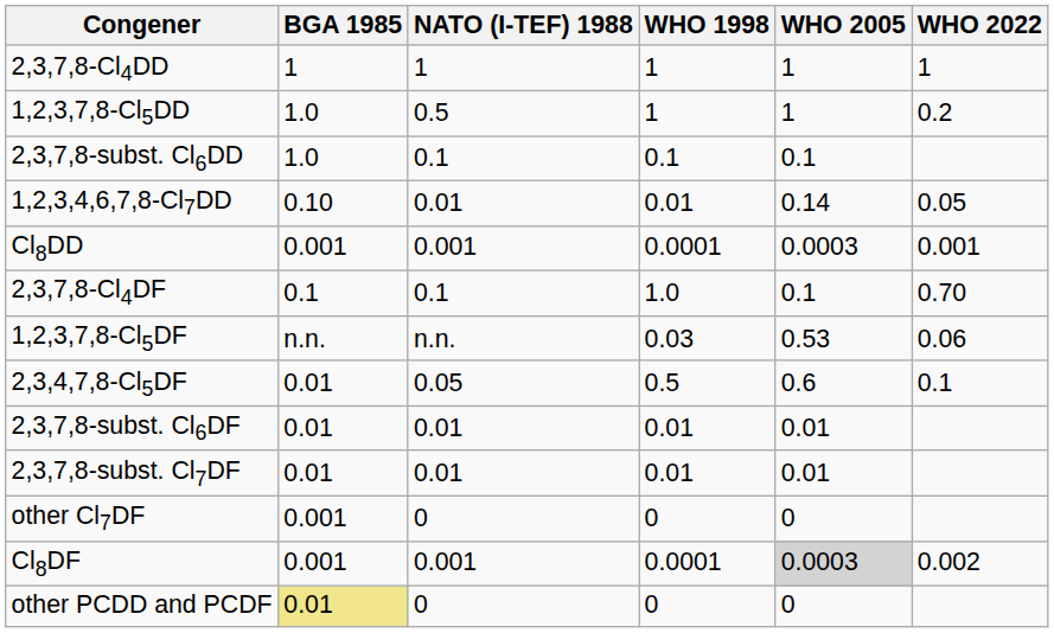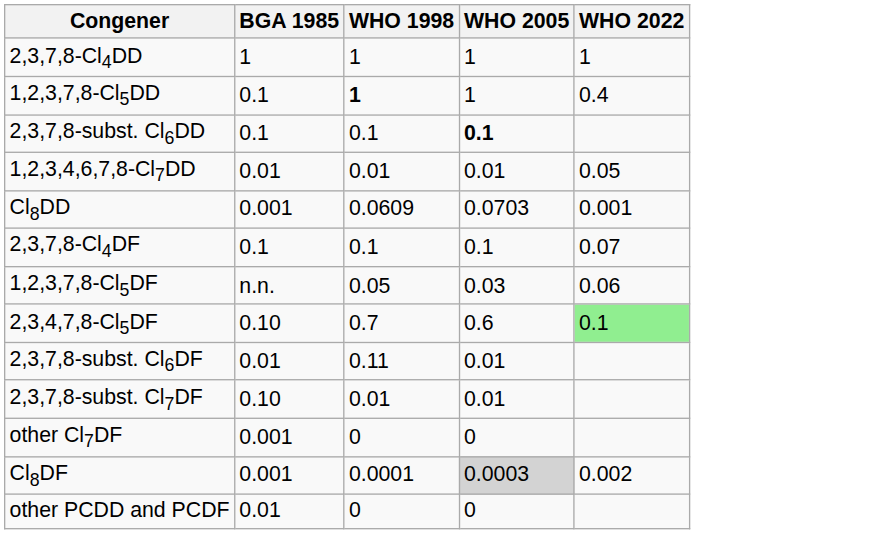- column: NATO (I-TEF) 1988 | 1 | 0.5 | 0.1 | 0.01 | 0.001 | 0.1 | n.n. | 0.05 | 0.01 | 0.01 | 0 | 0.001 | 0
1,2,3,7,8-Cl5DD | BGA 1985: 1.0 -> 0.1
1,2,3,7,8-Cl5DD | WHO 1998: normal -> bold
1,2,3,7,8-Cl5DD | WHO 2022: 0.2 -> 0.4
2,3,7,8-subst. Cl6DD | BGA 1985: 1.0 -> 0.1
2,3,7,8-subst. Cl6DD | WHO 2005: normal -> bold
1,2,3,4,6,7,8-Cl7DD | BGA 1985: 0.10 -> 0.01
1,2,3,4,6,7,8-Cl7DD | WHO 2005: 0.14 -> 0.01
Cl8DD | WHO 1998: 0.0001 -> 0.0609
Cl8DD | WHO 2005: 0.0003 -> 0.0703
2,3,7,8-Cl4DF | WHO 1998: 1.0 -> 0.1
2,3,7,8-Cl4DF | WHO 2022: 0.70 -> 0.07
1,2,3,7,8-Cl5DF | WHO 1998: 0.03 -> 0.05
1,2,3,7,8-Cl5DF | WHO 2005: 0.53 -> 0.03
2,3,4,7,8-Cl5DF | BGA 1985: 0.01 -> 0.10
2,3,4,7,8-Cl5DF | WHO 1998: 0.5 -> 0.7
2,3,4,7,8-Cl5DF | WHO 2022: no background -> lightgreen background
2,3,7,8-subst. Cl6DF | WHO 1998: 0.01 -> 0.11
2,3,7,8-subst. Cl7DF | BGA 1985: 0.01 -> 0.10
other PCDD and PCDF | BGA 1985: khaki background -> no background
